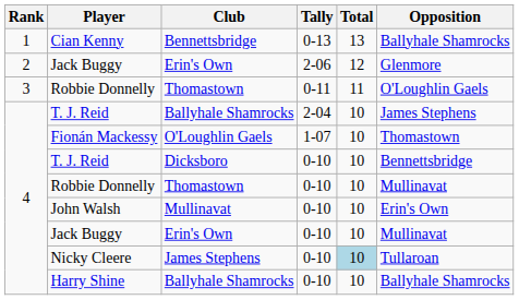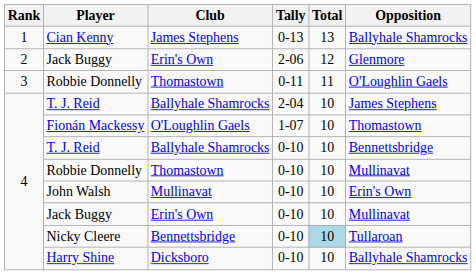Cian Kenny | Club: Bennettsbridge -> James Stephens
T. J. Reid / 0-10 | Club: Dicksboro -> Ballyhale Shamrocks
Nicky Cleere | Club: James Stephens -> Bennettsbridge
Harry Shine | Club: Ballyhale Shamrocks -> Dicksboro
